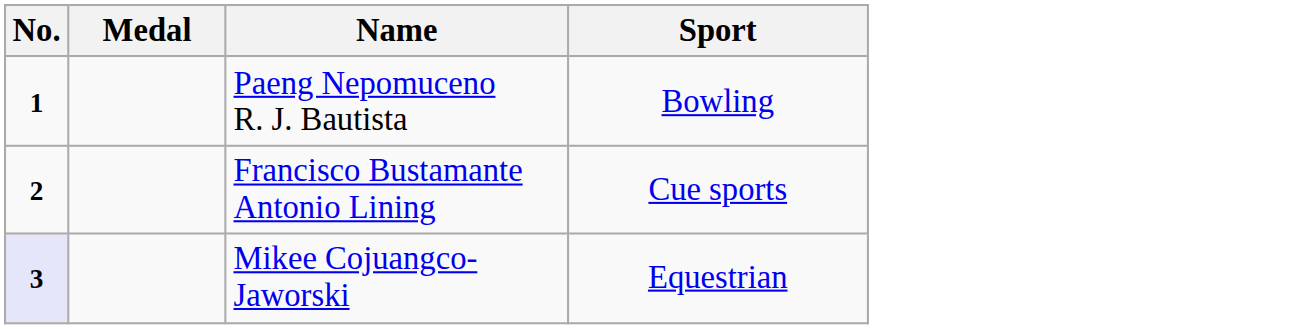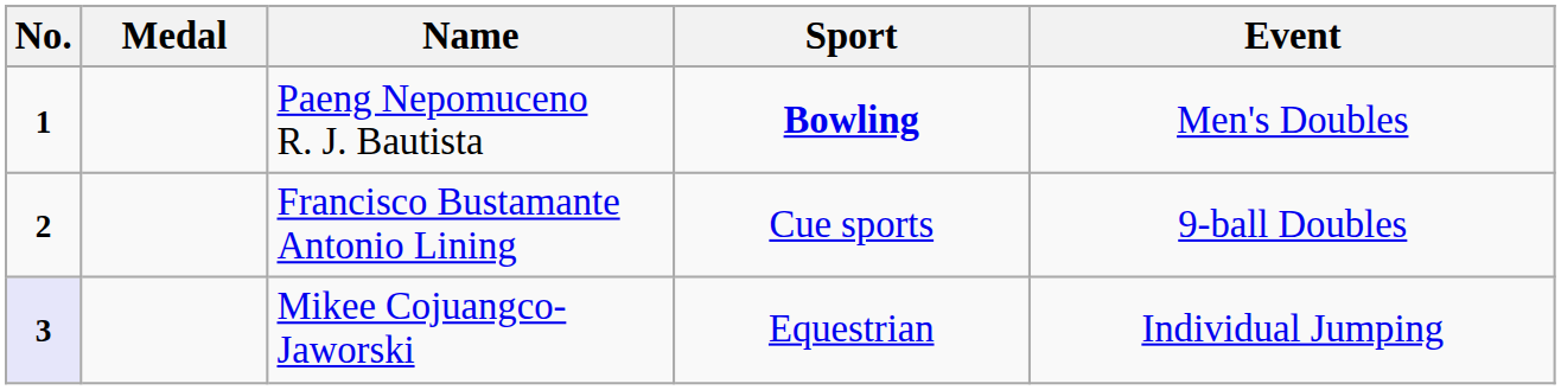+ column: Event | Men's Doubles | 9-ball Doubles | Individual Jumping
Paeng Nepomuceno R. J. Bautista | Sport: normal -> bold
